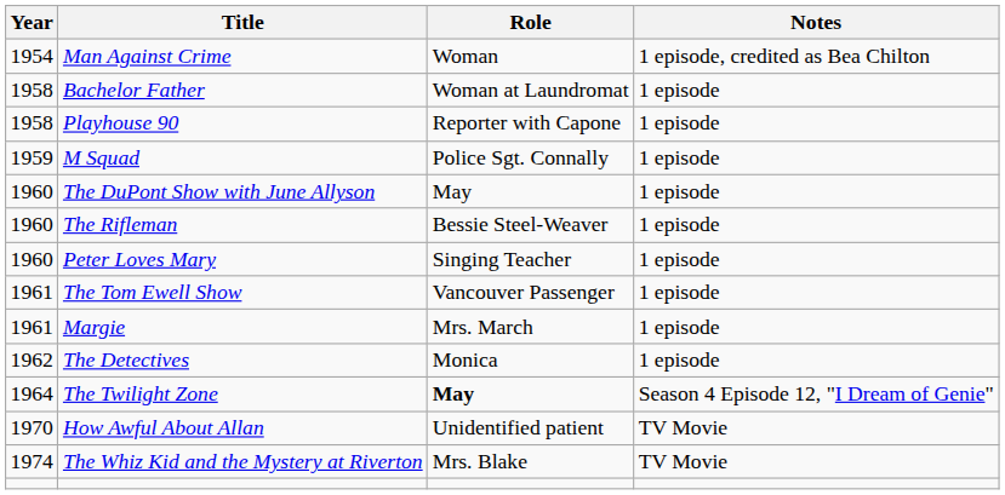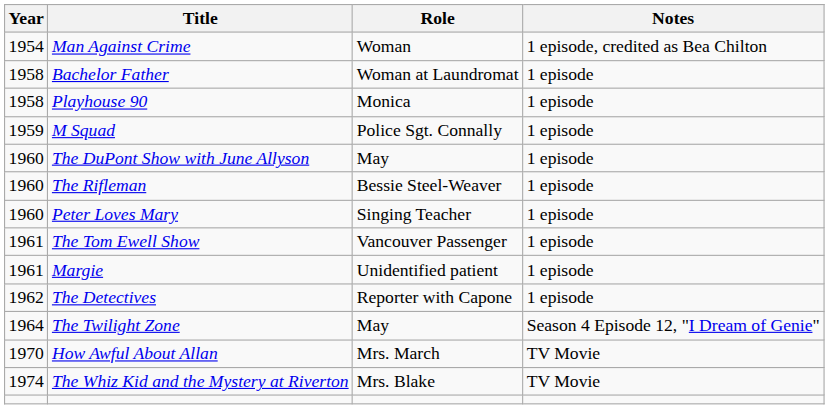Playhouse 90 | Role: Reporter with Capone -> Monica
Margie | Role: Mrs. March -> Unidentified patient
The Detectives | Role: Monica -> Reporter with Capone
The Twilight Zone | Role: bold -> normal
How Awful About Allan | Role: Unidentified patient -> Mrs. March
